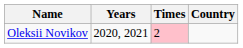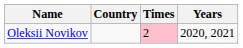columns swapped: Country <-> Years
